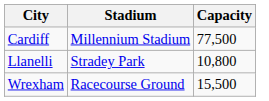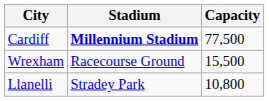Cardiff | Stadium: normal -> bold
rows swapped: Wrexham <-> Llanelli
